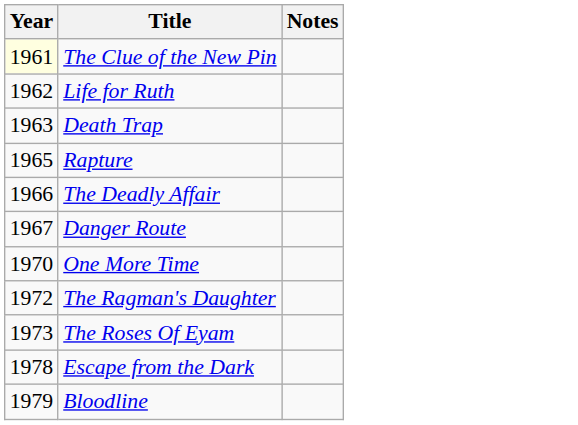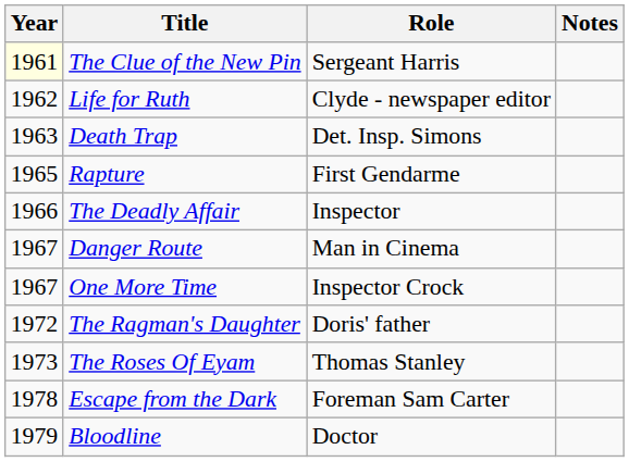+ column: Role | Sergeant Harris | Clyde - newspaper editor | Det. Insp. Simons | First Gendarme | Inspector | Man in Cinema | Inspector Crock | Doris' father | Thomas Stanley | Foreman Sam Carter | Doctor
One More Time | Year: 1970 -> 1967
